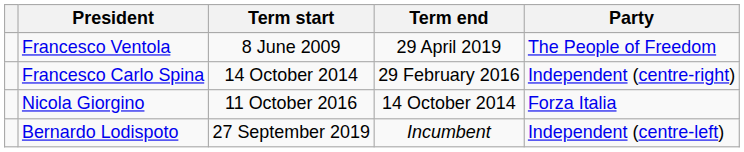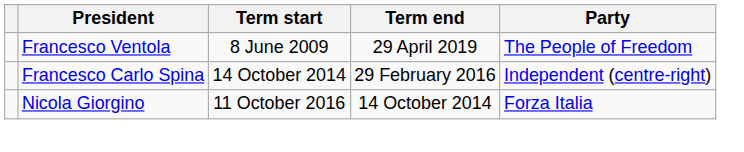- row: Bernardo Lodispoto | 27 September 2019 | Incumbent | Independent (centre-left)
